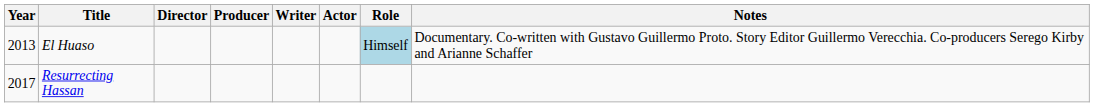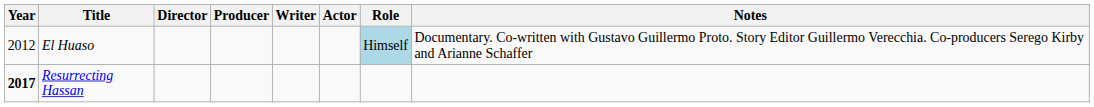El Huaso | Year: 2013 -> 2012
Resurrecting Hassan | Year: normal -> bold
